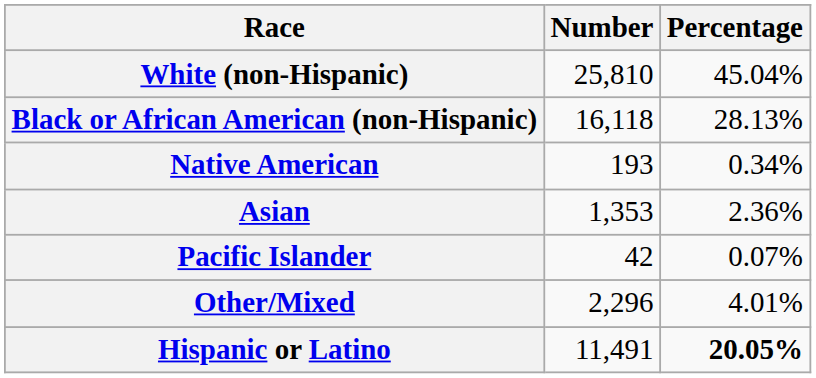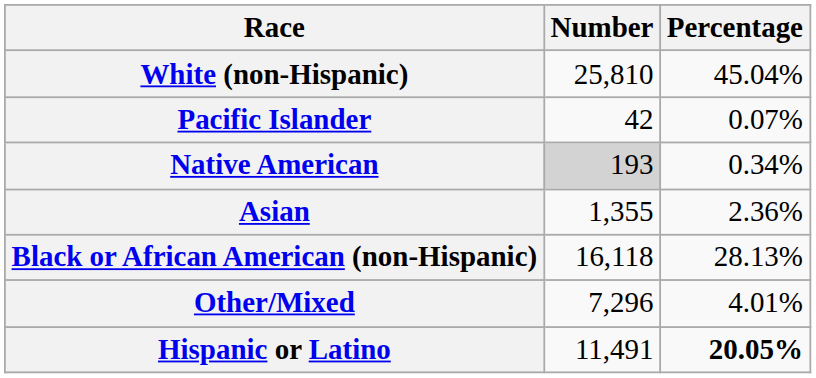rows swapped: Black or African American (non-Hispanic) <-> Pacific Islander
Native American | Number: no background -> lightgrey background
Asian | Number: 1,353 -> 1,355
Other/Mixed | Number: 2,296 -> 7,296
